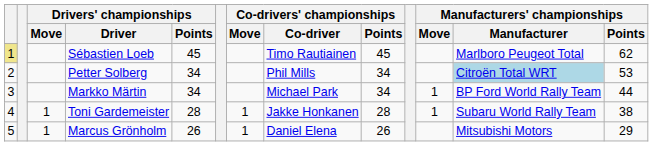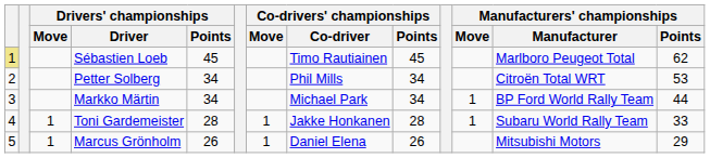Petter Solberg | Manufacturers' championships / Manufacturer: lightblue background -> no background
Toni Gardemeister | Manufacturers' championships / Points: 38 -> 33
